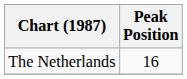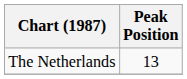The Netherlands | Peak Position: 16 -> 13
